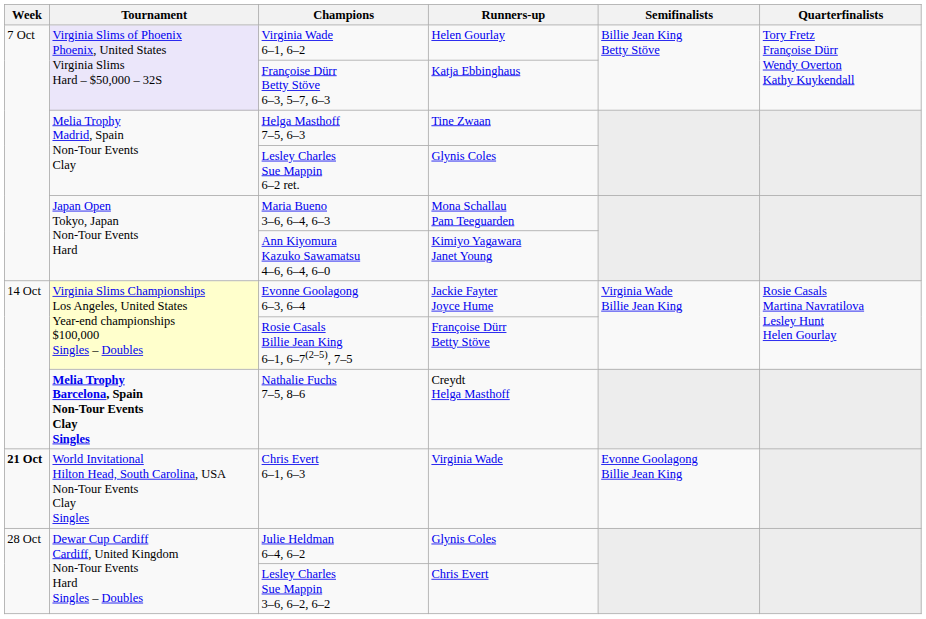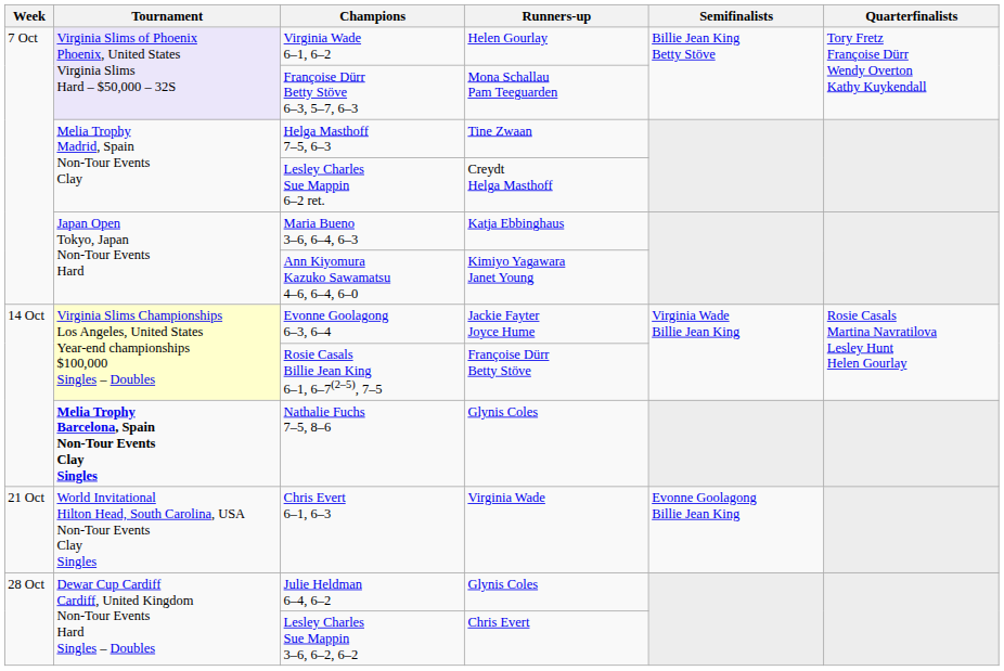Françoise Dürr Betty Stöve 6–3, 5–7, 6–3 | Runners-up: Katja Ebbinghaus -> Mona Schallau Pam Teeguarden
Lesley Charles Sue Mappin 6–2 ret. | Runners-up: Glynis Coles -> Creydt Helga Masthoff
Maria Bueno 3–6, 6–4, 6–3 | Runners-up: Mona Schallau Pam Teeguarden -> Katja Ebbinghaus
Nathalie Fuchs 7–5, 8–6 | Runners-up: Creydt Helga Masthoff -> Glynis Coles
Chris Evert 6–1, 6–3 | Week: bold -> normal
